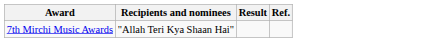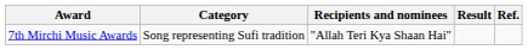+ column: Category | Song representing Sufi tradition
